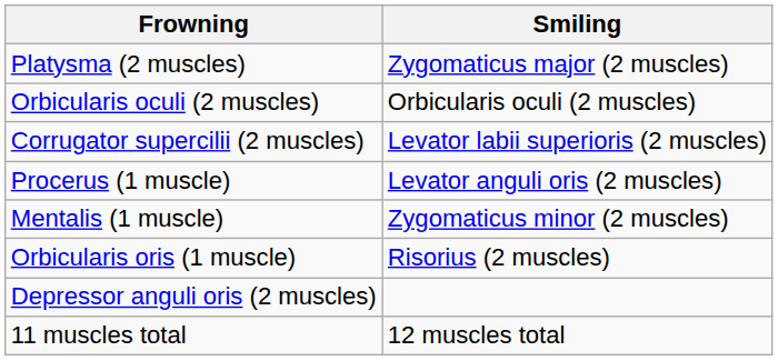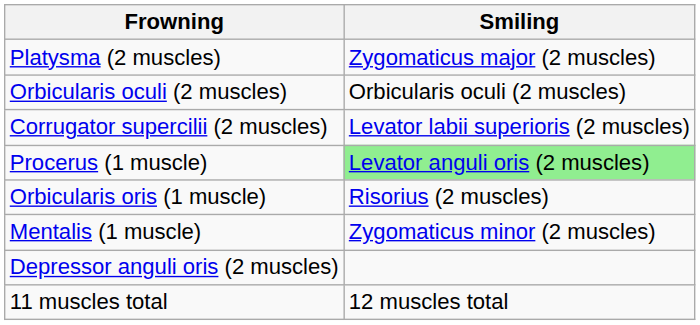Procerus (1 muscle) | Smiling: no background -> lightgreen background
rows swapped: Orbicularis oris (1 muscle) <-> Mentalis (1 muscle)
